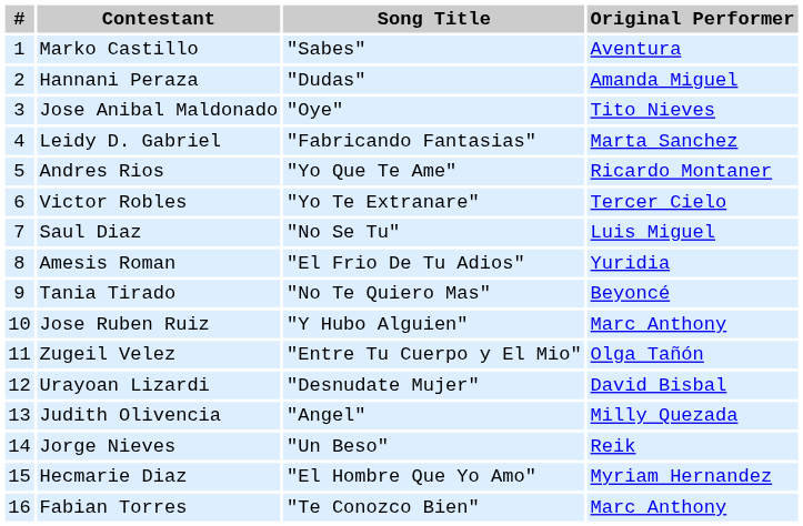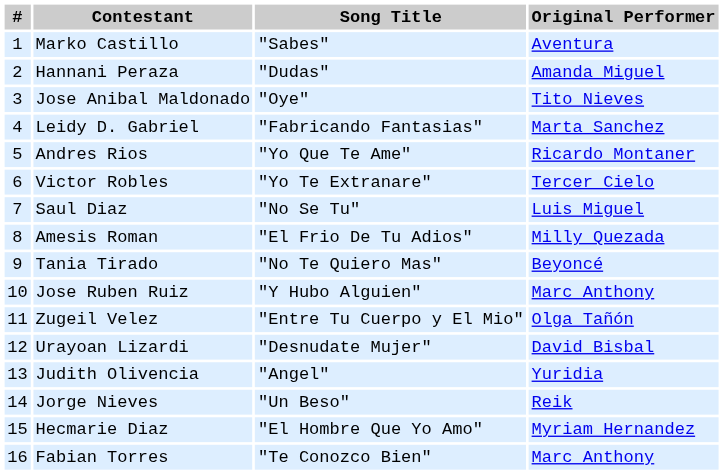Amesis Roman | Original Performer: Yuridia -> Milly Quezada
Judith Olivencia | Original Performer: Milly Quezada -> Yuridia
